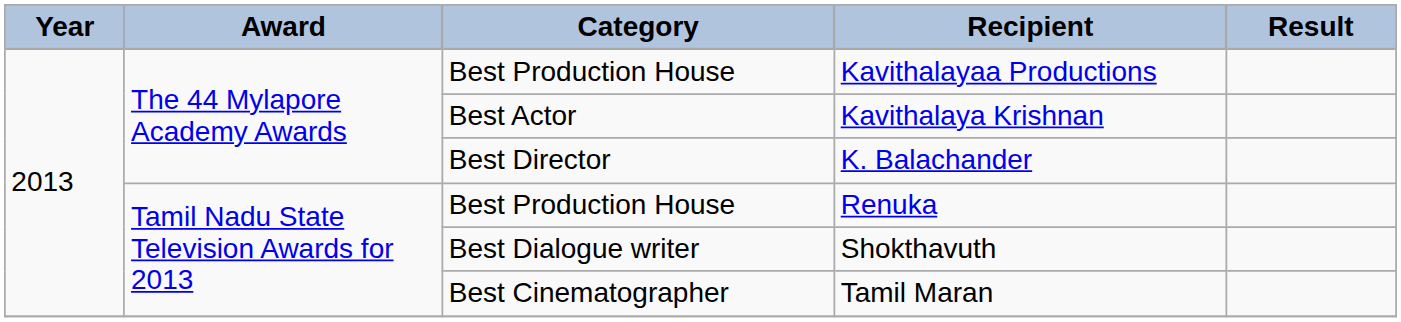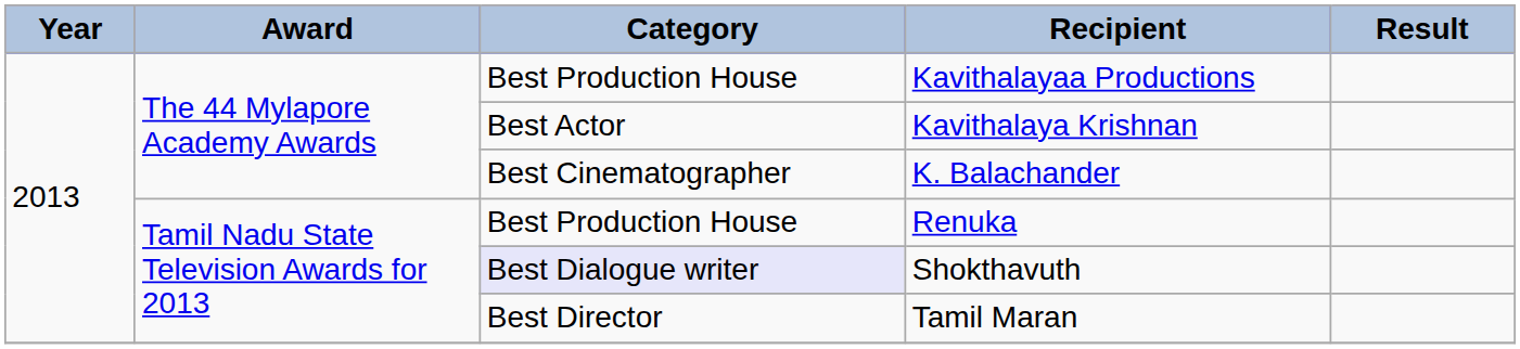K. Balachander | Category: Best Director -> Best Cinematographer
Shokthavuth | Category: no background -> lavender background
Tamil Maran | Category: Best Cinematographer -> Best Director
